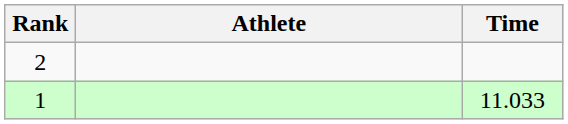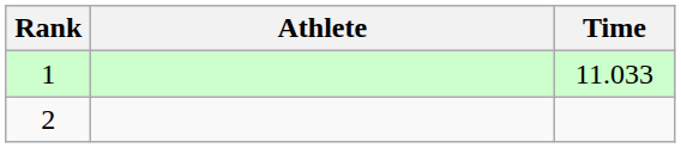rows swapped: 1 <-> 2
